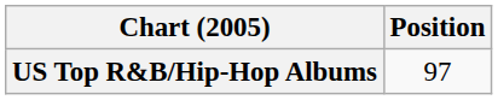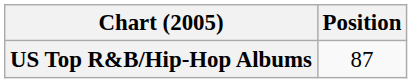US Top R&B/Hip-Hop Albums | Position: 97 -> 87
